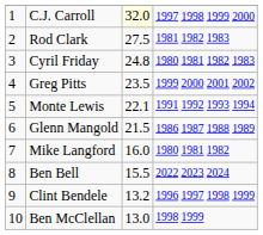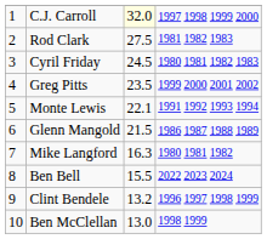Cyril Friday | column 3: 24.8 -> 24.5
Mike Langford | column 3: 16.0 -> 16.3
